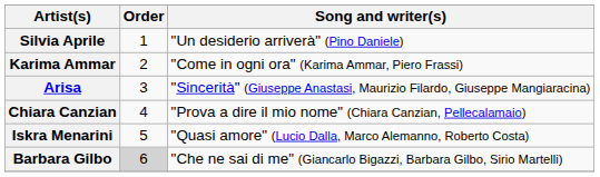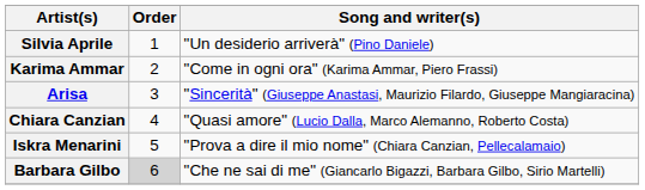Chiara Canzian | Song and writer(s): "Prova a dire il mio nome" (Chiara Canzian, Pellecalamaio) -> "Quasi amore" (Lucio Dalla, Marco Alemanno, Roberto Costa)
Iskra Menarini | Song and writer(s): "Quasi amore" (Lucio Dalla, Marco Alemanno, Roberto Costa) -> "Prova a dire il mio nome" (Chiara Canzian, Pellecalamaio)
